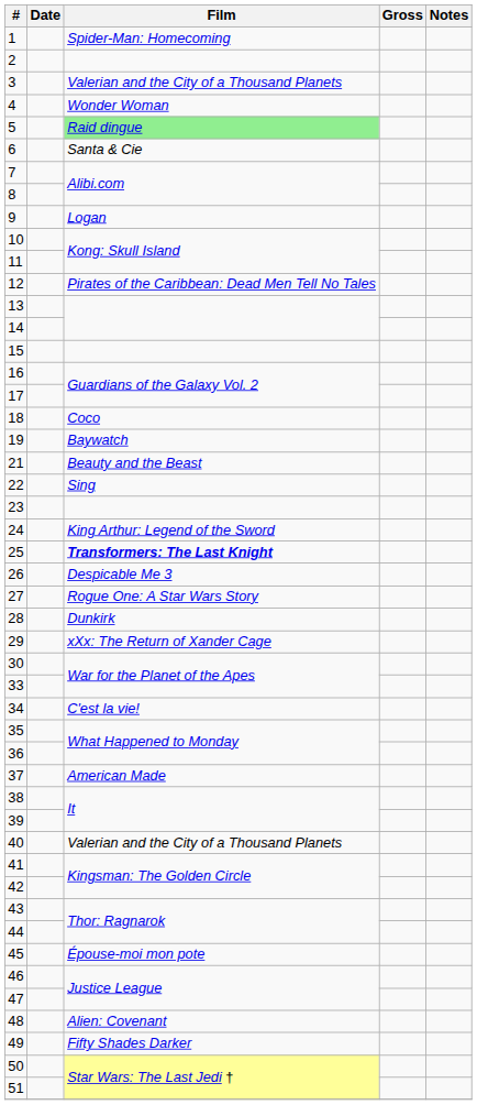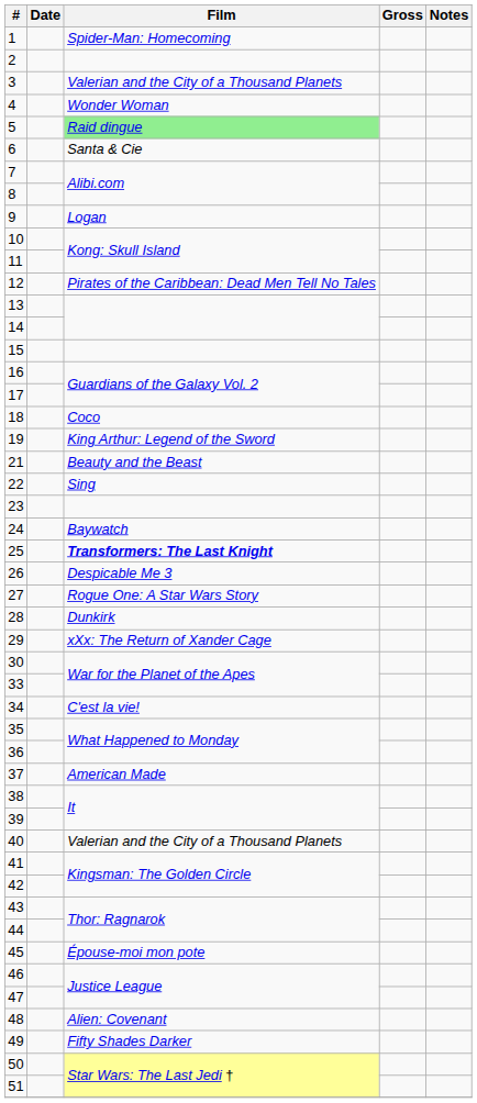19 | Film: Baywatch -> King Arthur: Legend of the Sword
24 | Film: King Arthur: Legend of the Sword -> Baywatch
